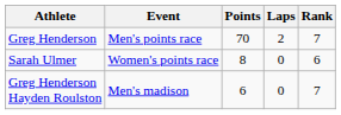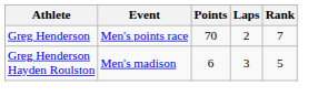- row: Sarah Ulmer | Women's points race | 8 | 0 | 6
Greg Henderson Hayden Roulston | Laps: 0 -> 3
Greg Henderson Hayden Roulston | Rank: 7 -> 5
